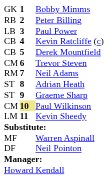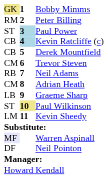Bobby Mimms | column 1: no background -> khaki background
Peter Billing | column 1: RB -> RM
Paul Power | column 1: LB -> ST
Paul Power | column 2: no background -> lightblue background
Kevin Ratcliffe (c) | column 2: no background -> lightblue background
Neil Adams | column 1: RM -> RB
Adrian Heath | column 1: ST -> CM
Graeme Sharp | column 1: ST -> LB
Paul Wilkinson | column 1: CM -> ST
Warren Aspinall | column 1: no background -> lavender background
